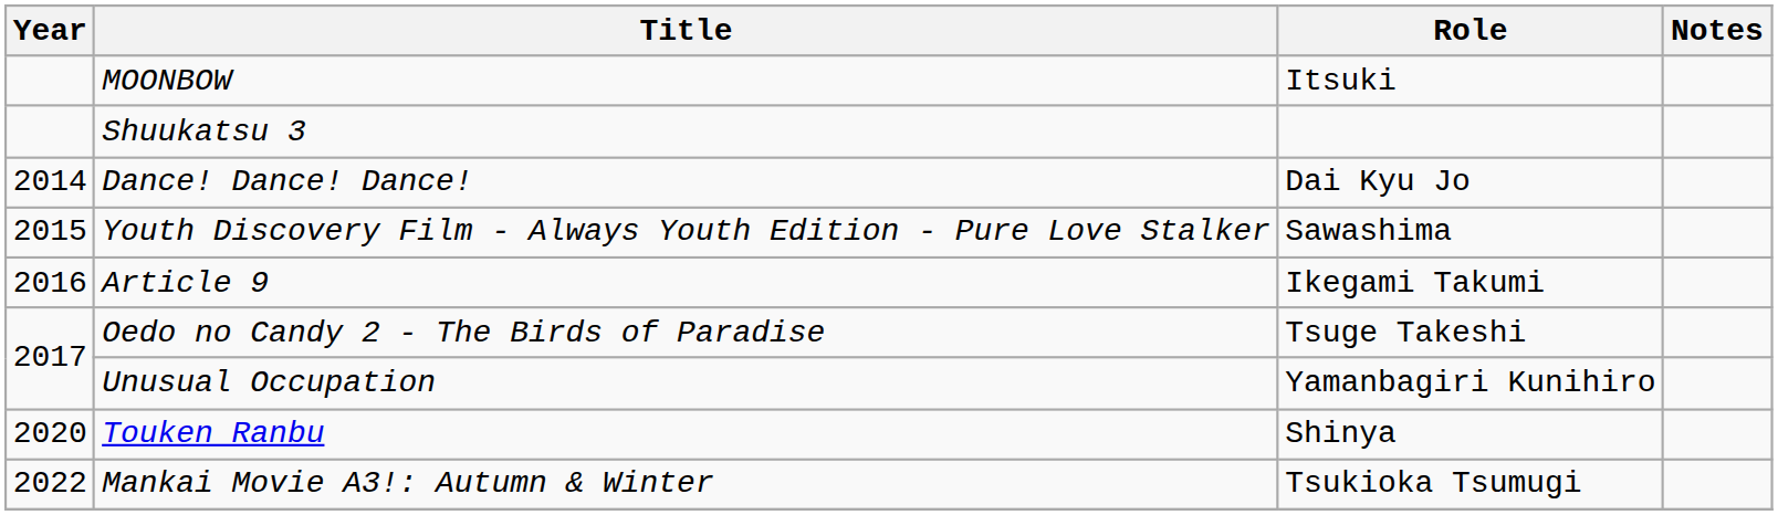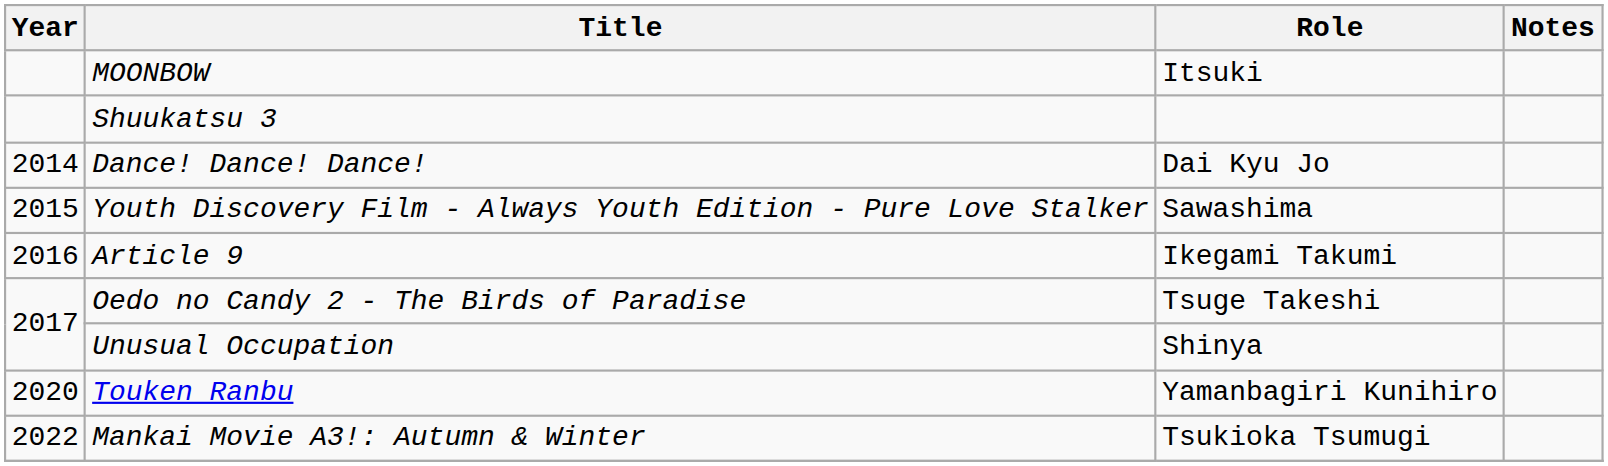Unusual Occupation | Role: Yamanbagiri Kunihiro -> Shinya
Touken Ranbu | Role: Shinya -> Yamanbagiri Kunihiro
